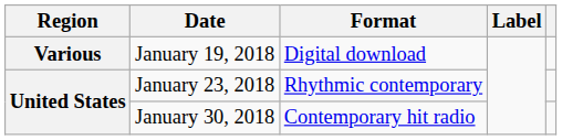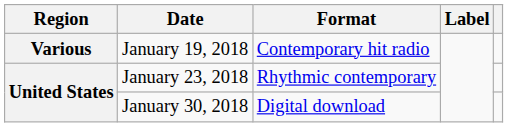January 19, 2018 | Format: Digital download -> Contemporary hit radio
January 30, 2018 | Format: Contemporary hit radio -> Digital download
